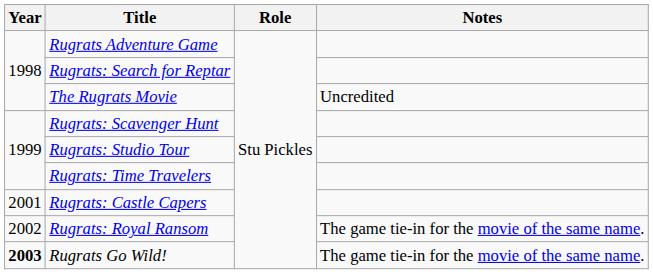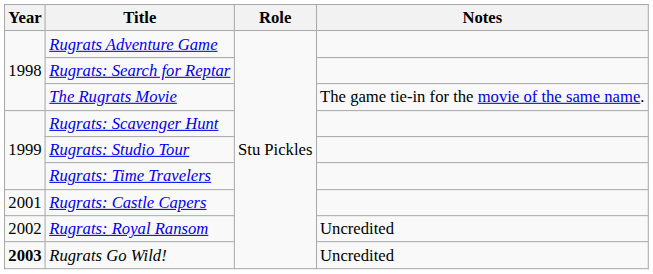The Rugrats Movie | Notes: Uncredited -> The game tie-in for the movie of the same name.
Rugrats: Royal Ransom | Notes: The game tie-in for the movie of the same name. -> Uncredited
Rugrats Go Wild! | Notes: The game tie-in for the movie of the same name. -> Uncredited
